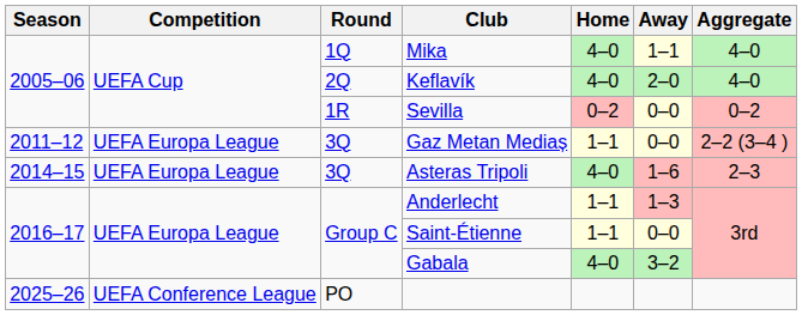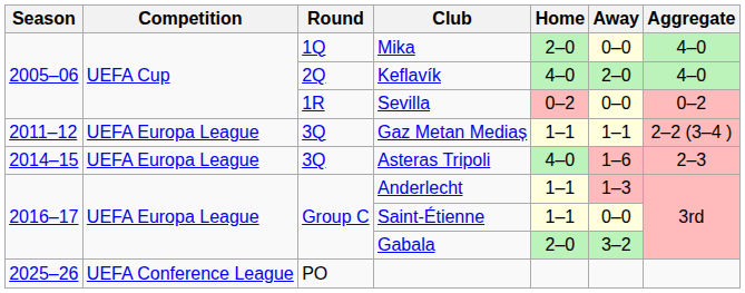Mika | Home: 4–0 -> 2–0
Mika | Away: 1–1 -> 0–0
Gaz Metan Mediaș | Away: 0–0 -> 1–1
Gabala | Home: 4–0 -> 2–0
